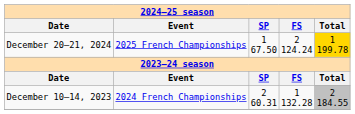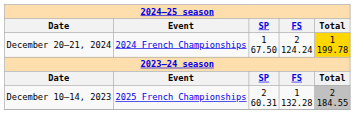December 20–21, 2024 | Event: 2025 French Championships -> 2024 French Championships
December 10–14, 2023 | Event: 2024 French Championships -> 2025 French Championships
